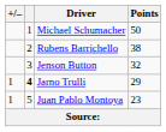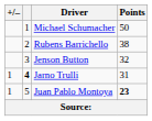Jarno Trulli | Points: 29 -> 31
Juan Pablo Montoya | Points: normal -> bold
